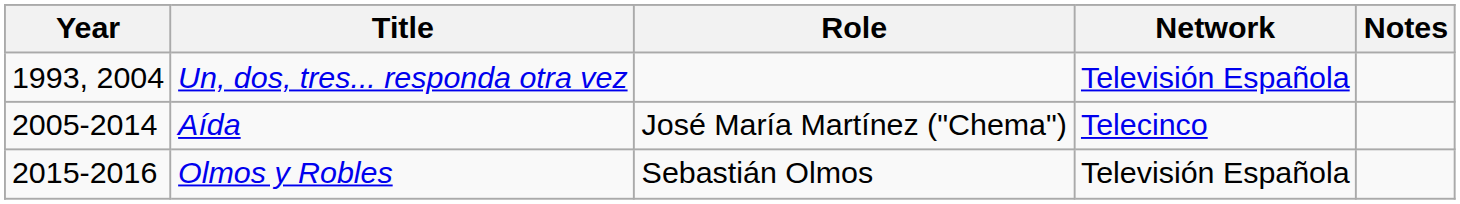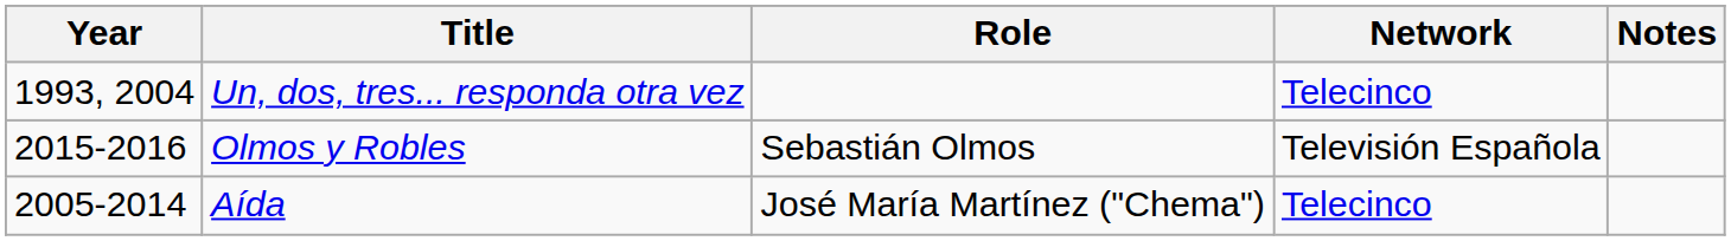Un, dos, tres... responda otra vez | Network: Televisión Española -> Telecinco
rows swapped: Aída <-> Olmos y Robles
